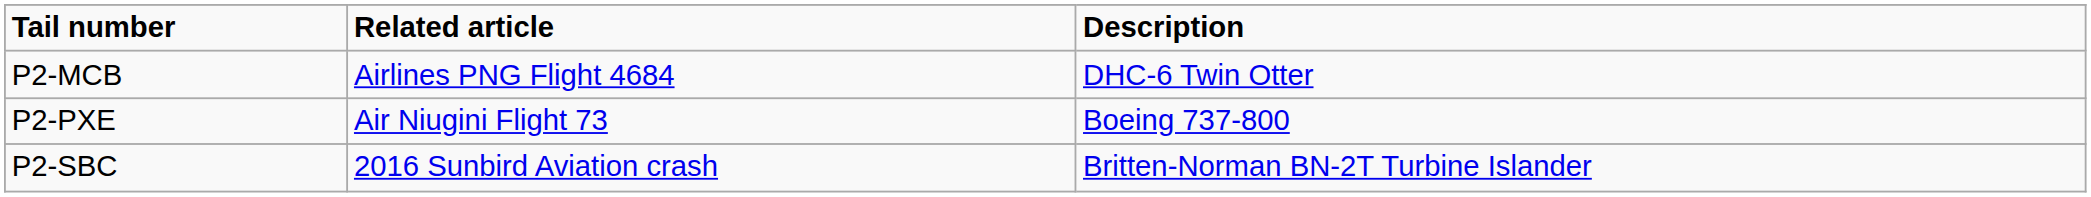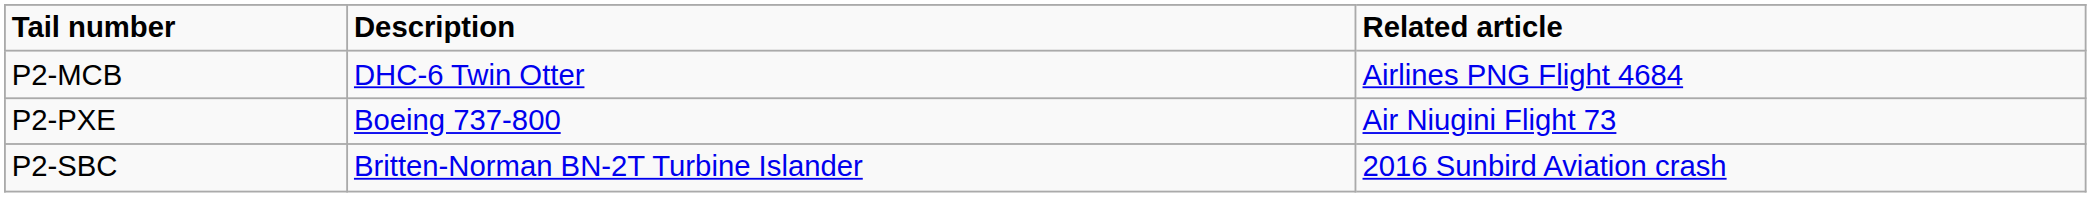columns swapped: Description <-> Related article
